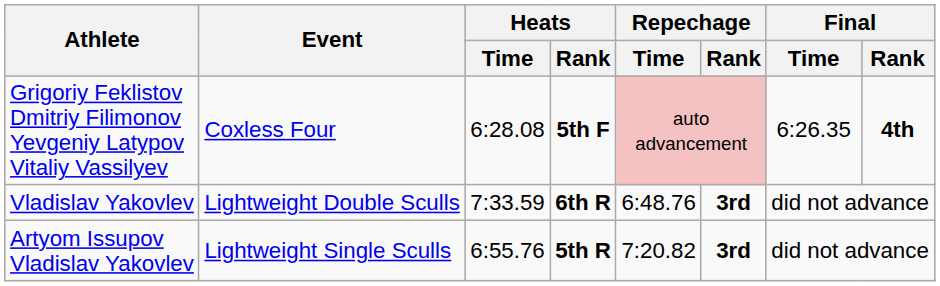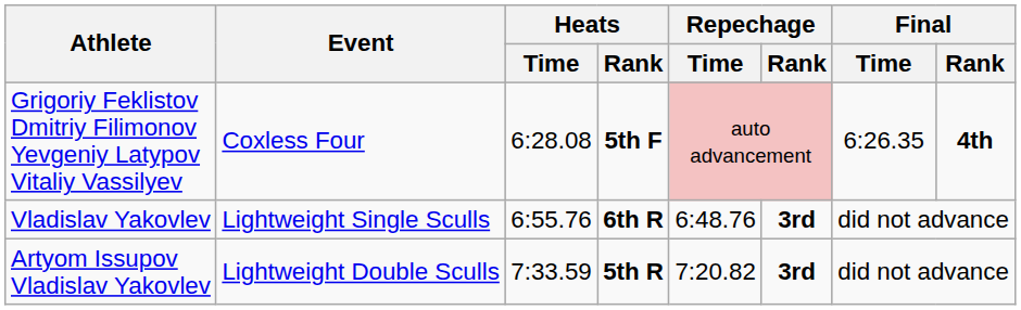Vladislav Yakovlev | Event: Lightweight Double Sculls -> Lightweight Single Sculls
Vladislav Yakovlev | Heats / Time: 7:33.59 -> 6:55.76
Artyom Issupov Vladislav Yakovlev | Event: Lightweight Single Sculls -> Lightweight Double Sculls
Artyom Issupov Vladislav Yakovlev | Heats / Time: 6:55.76 -> 7:33.59
